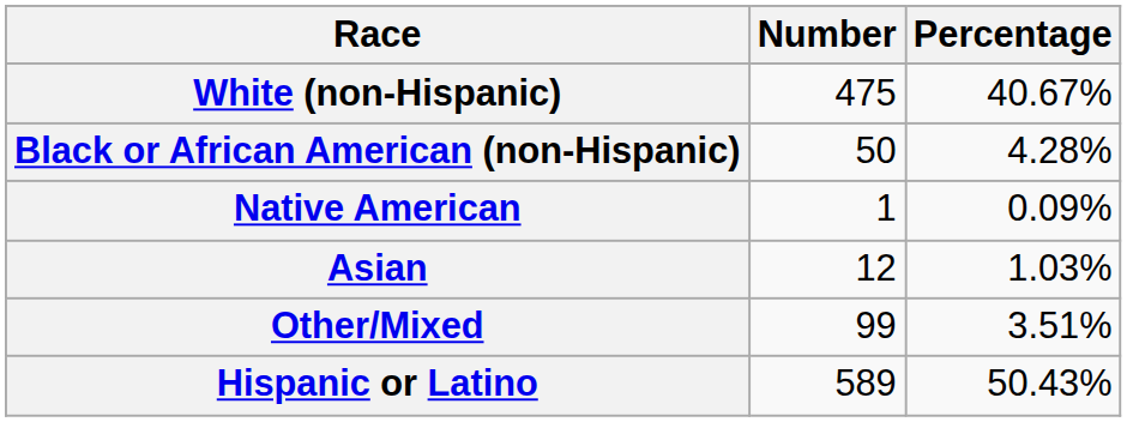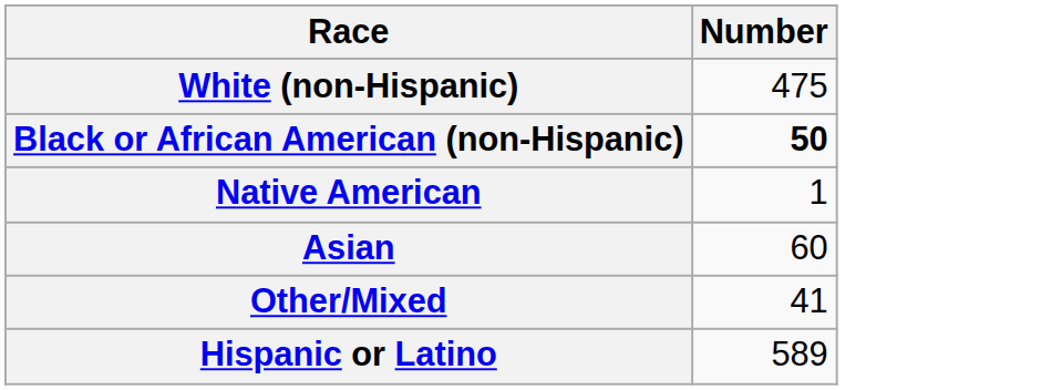- column: Percentage | 40.67% | 4.28% | 0.09% | 1.03% | 3.51% | 50.43%
Black or African American (non-Hispanic) | Number: normal -> bold
Asian | Number: 12 -> 60
Other/Mixed | Number: 99 -> 41
